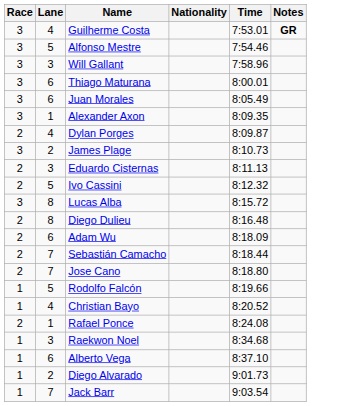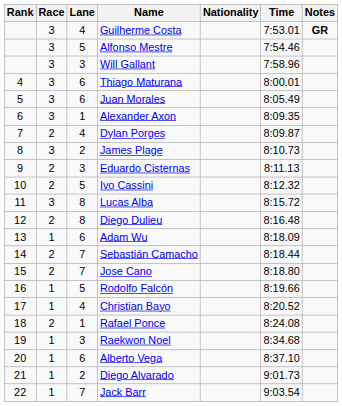+ column: Rank | 4 | 5 | 6 | 7 | 8 | 9 | 10 | 11 | 12 | 13 | 14 | 15 | 16 | 17 | 18 | 19 | 20 | 21 | 22
Adam Wu | Race: 2 -> 1
